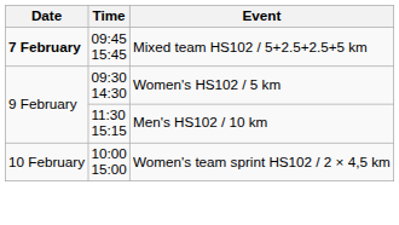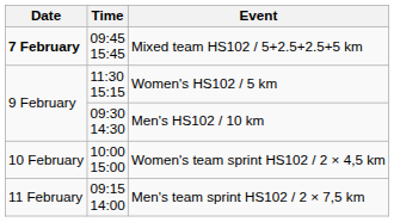Women's HS102 / 5 km | Time: 09:30 14:30 -> 11:30 15:15
Men's HS102 / 10 km | Time: 11:30 15:15 -> 09:30 14:30
+ row: 11 February | 09:15 14:00 | Men's team sprint HS102 / 2 × 7,5 km
